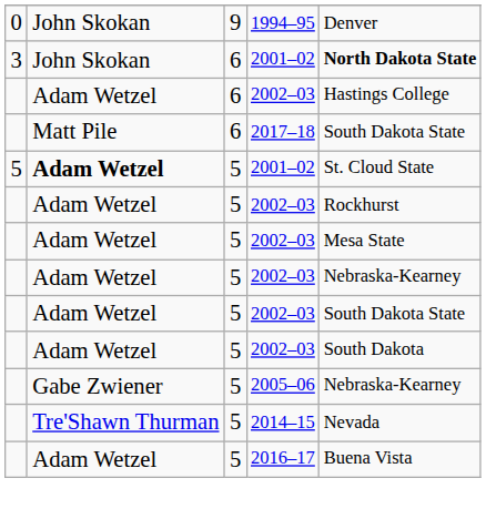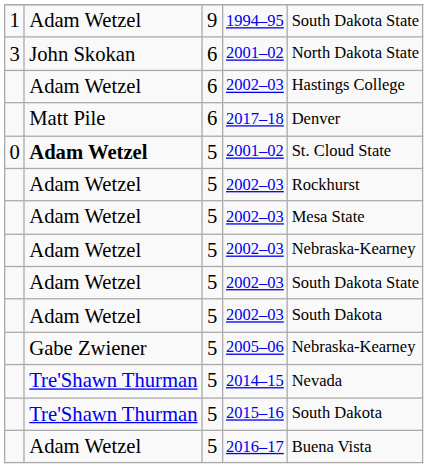1994–95 | column 1: 0 -> 1
1994–95 | column 2: John Skokan -> Adam Wetzel
1994–95 | column 5: Denver -> South Dakota State
6 / 2001–02 | column 5: bold -> normal
2017–18 | column 5: South Dakota State -> Denver
5 / 2001–02 | column 1: 5 -> 0
+ row: Tre'Shawn Thurman | 5 | 2015–16 | South Dakota
